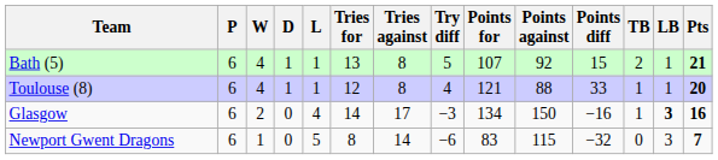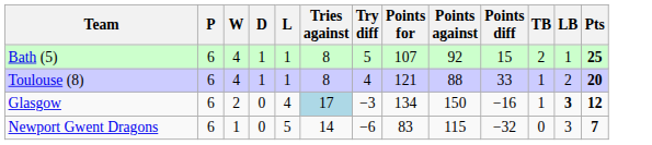- column: Tries for | 13 | 12 | 14 | 8
Bath (5) | Pts: 21 -> 25
Toulouse (8) | LB: 1 -> 2
Glasgow | Tries against: no background -> lightblue background
Glasgow | Pts: 16 -> 12
